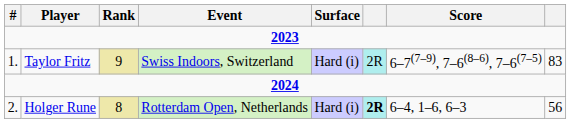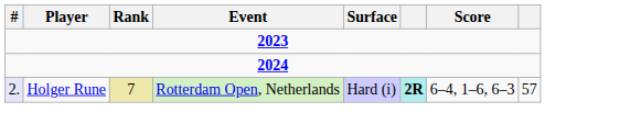- row: 1. | Taylor Fritz | 9 | Swiss Indoors, Switzerland | Hard (i) | 2R | 6–7(7–9), 7–6(8–6), 7–6(7–5) | 83
Holger Rune | #: no background -> lavender background
Holger Rune | Rank: 8 -> 7
Holger Rune | column 8: 56 -> 57
